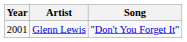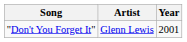columns swapped: Year <-> Song
